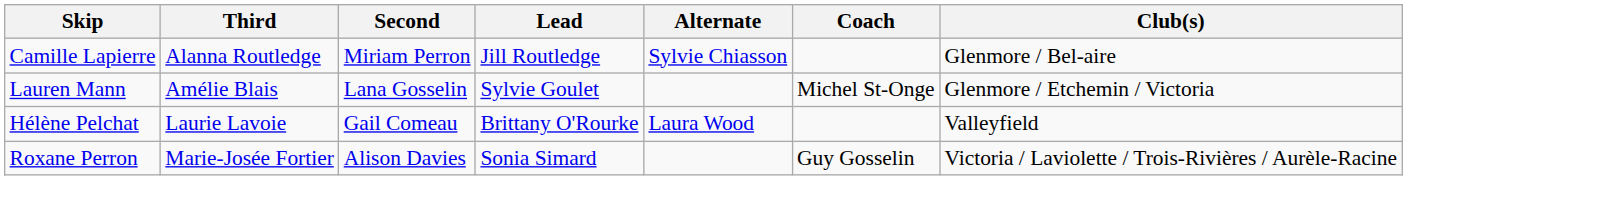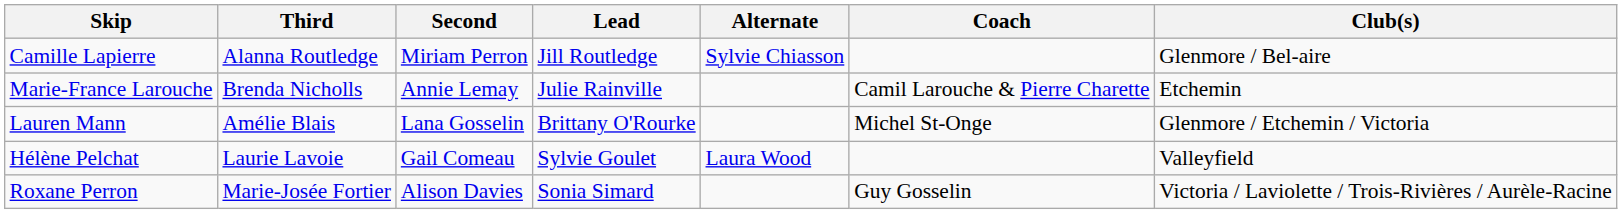+ row: Marie-France Larouche | Brenda Nicholls | Annie Lemay | Julie Rainville | Camil Larouche & Pierre Charette | Etchemin
Lauren Mann | Lead: Sylvie Goulet -> Brittany O'Rourke
Hélène Pelchat | Lead: Brittany O'Rourke -> Sylvie Goulet
